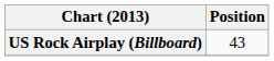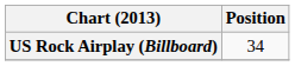US Rock Airplay (Billboard) | Position: 43 -> 34
